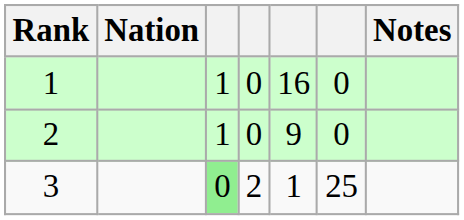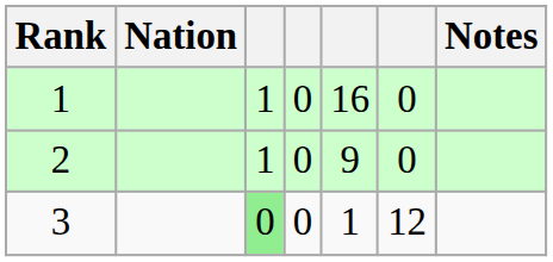3 | column 4: 2 -> 0
3 | column 6: 25 -> 12
